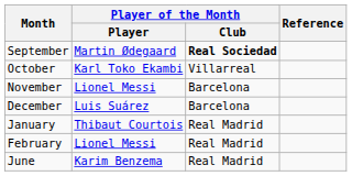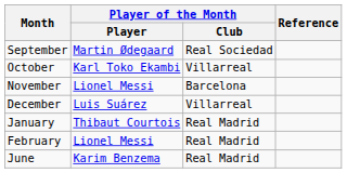September | Player of the Month / Club: bold -> normal
December | Player of the Month / Club: Barcelona -> Villarreal
